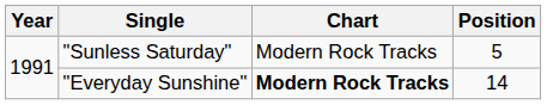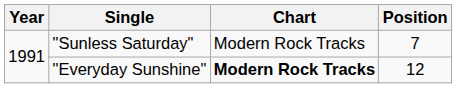"Sunless Saturday" | Position: 5 -> 7
"Everyday Sunshine" | Position: 14 -> 12
